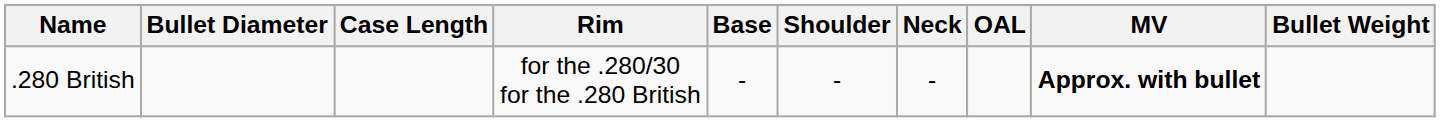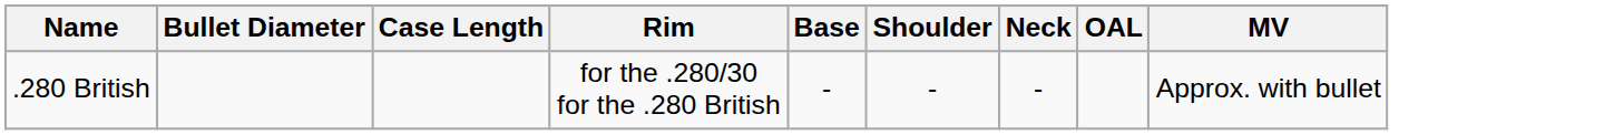- column: Bullet Weight
.280 British | MV: bold -> normal
